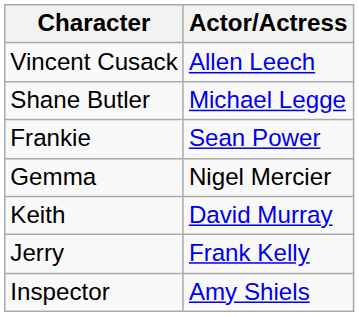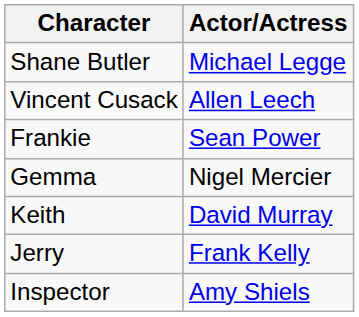rows swapped: Shane Butler <-> Vincent Cusack
